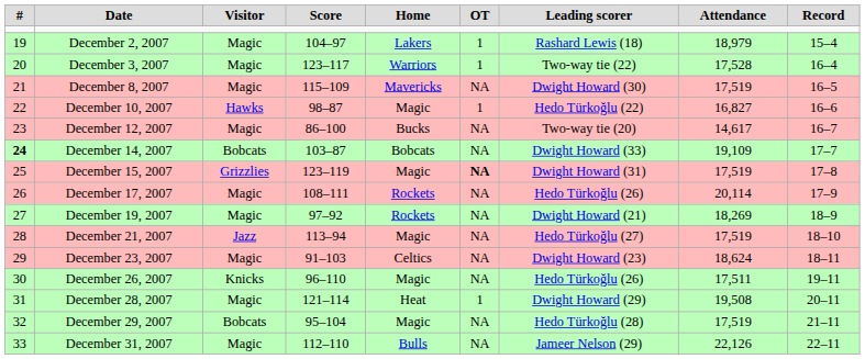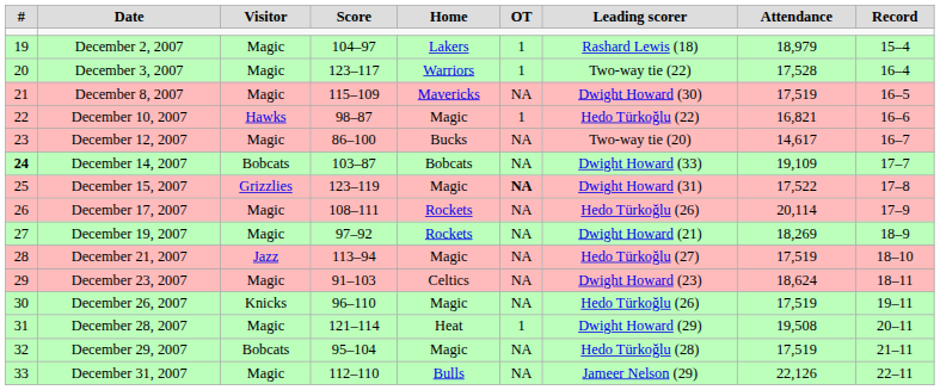December 10, 2007 | Attendance: 16,827 -> 16,821
December 15, 2007 | Attendance: 17,519 -> 17,522
December 26, 2007 | Attendance: 17,511 -> 17,519
